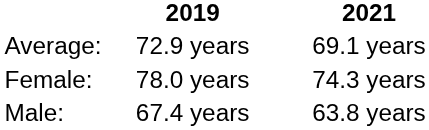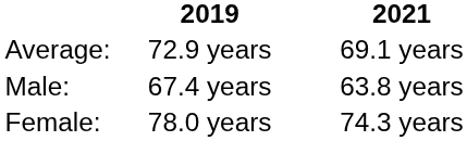rows swapped: Male: <-> Female:
